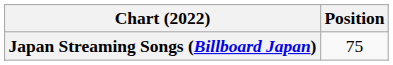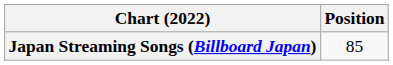Japan Streaming Songs (Billboard Japan) | Position: 75 -> 85
